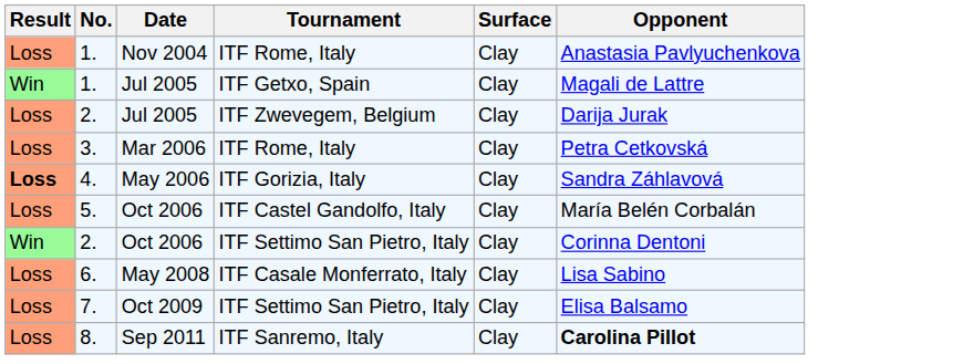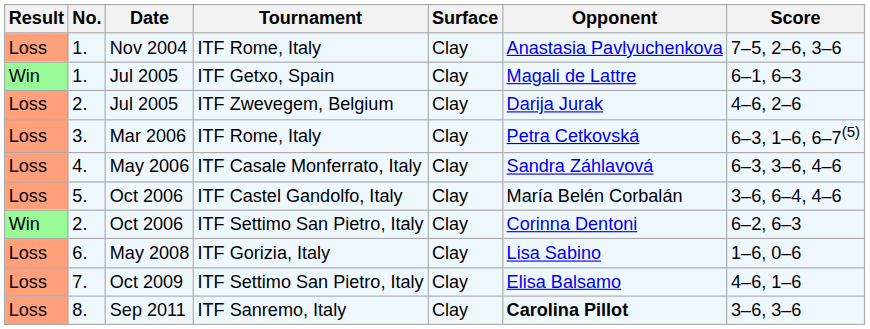+ column: Score | 7–5, 2–6, 3–6 | 6–1, 6–3 | 4–6, 2–6 | 6–3, 1–6, 6–7(5) | 6–3, 3–6, 4–6 | 3–6, 6–4, 4–6 | 6–2, 6–3 | 1–6, 0–6 | 4–6, 1–6 | 3–6, 3–6
4. | Result: bold -> normal
4. | Tournament: ITF Gorizia, Italy -> ITF Casale Monferrato, Italy
6. | Tournament: ITF Casale Monferrato, Italy -> ITF Gorizia, Italy
